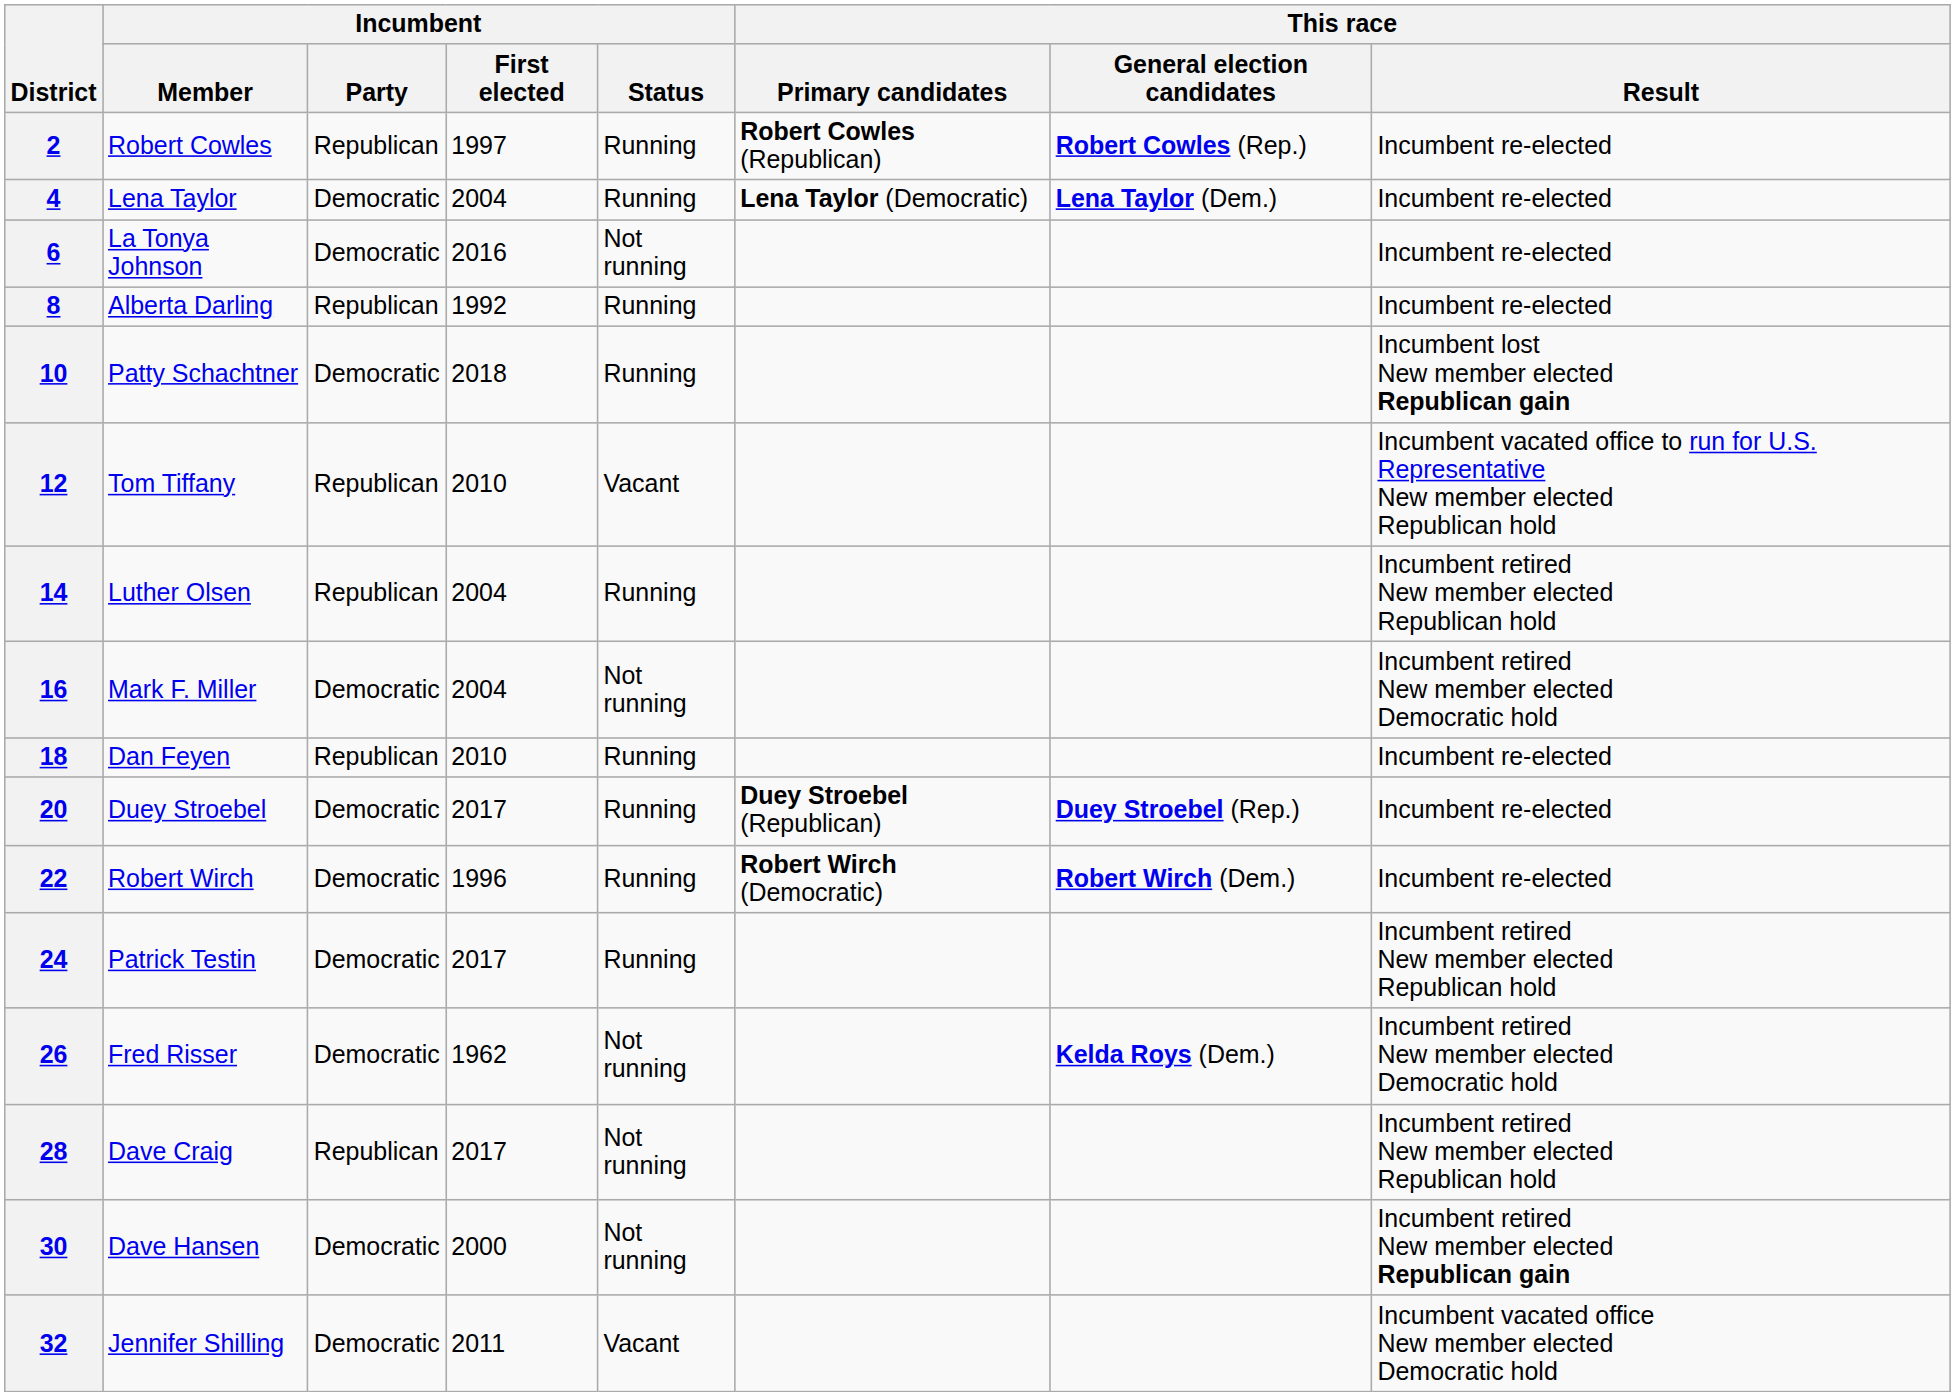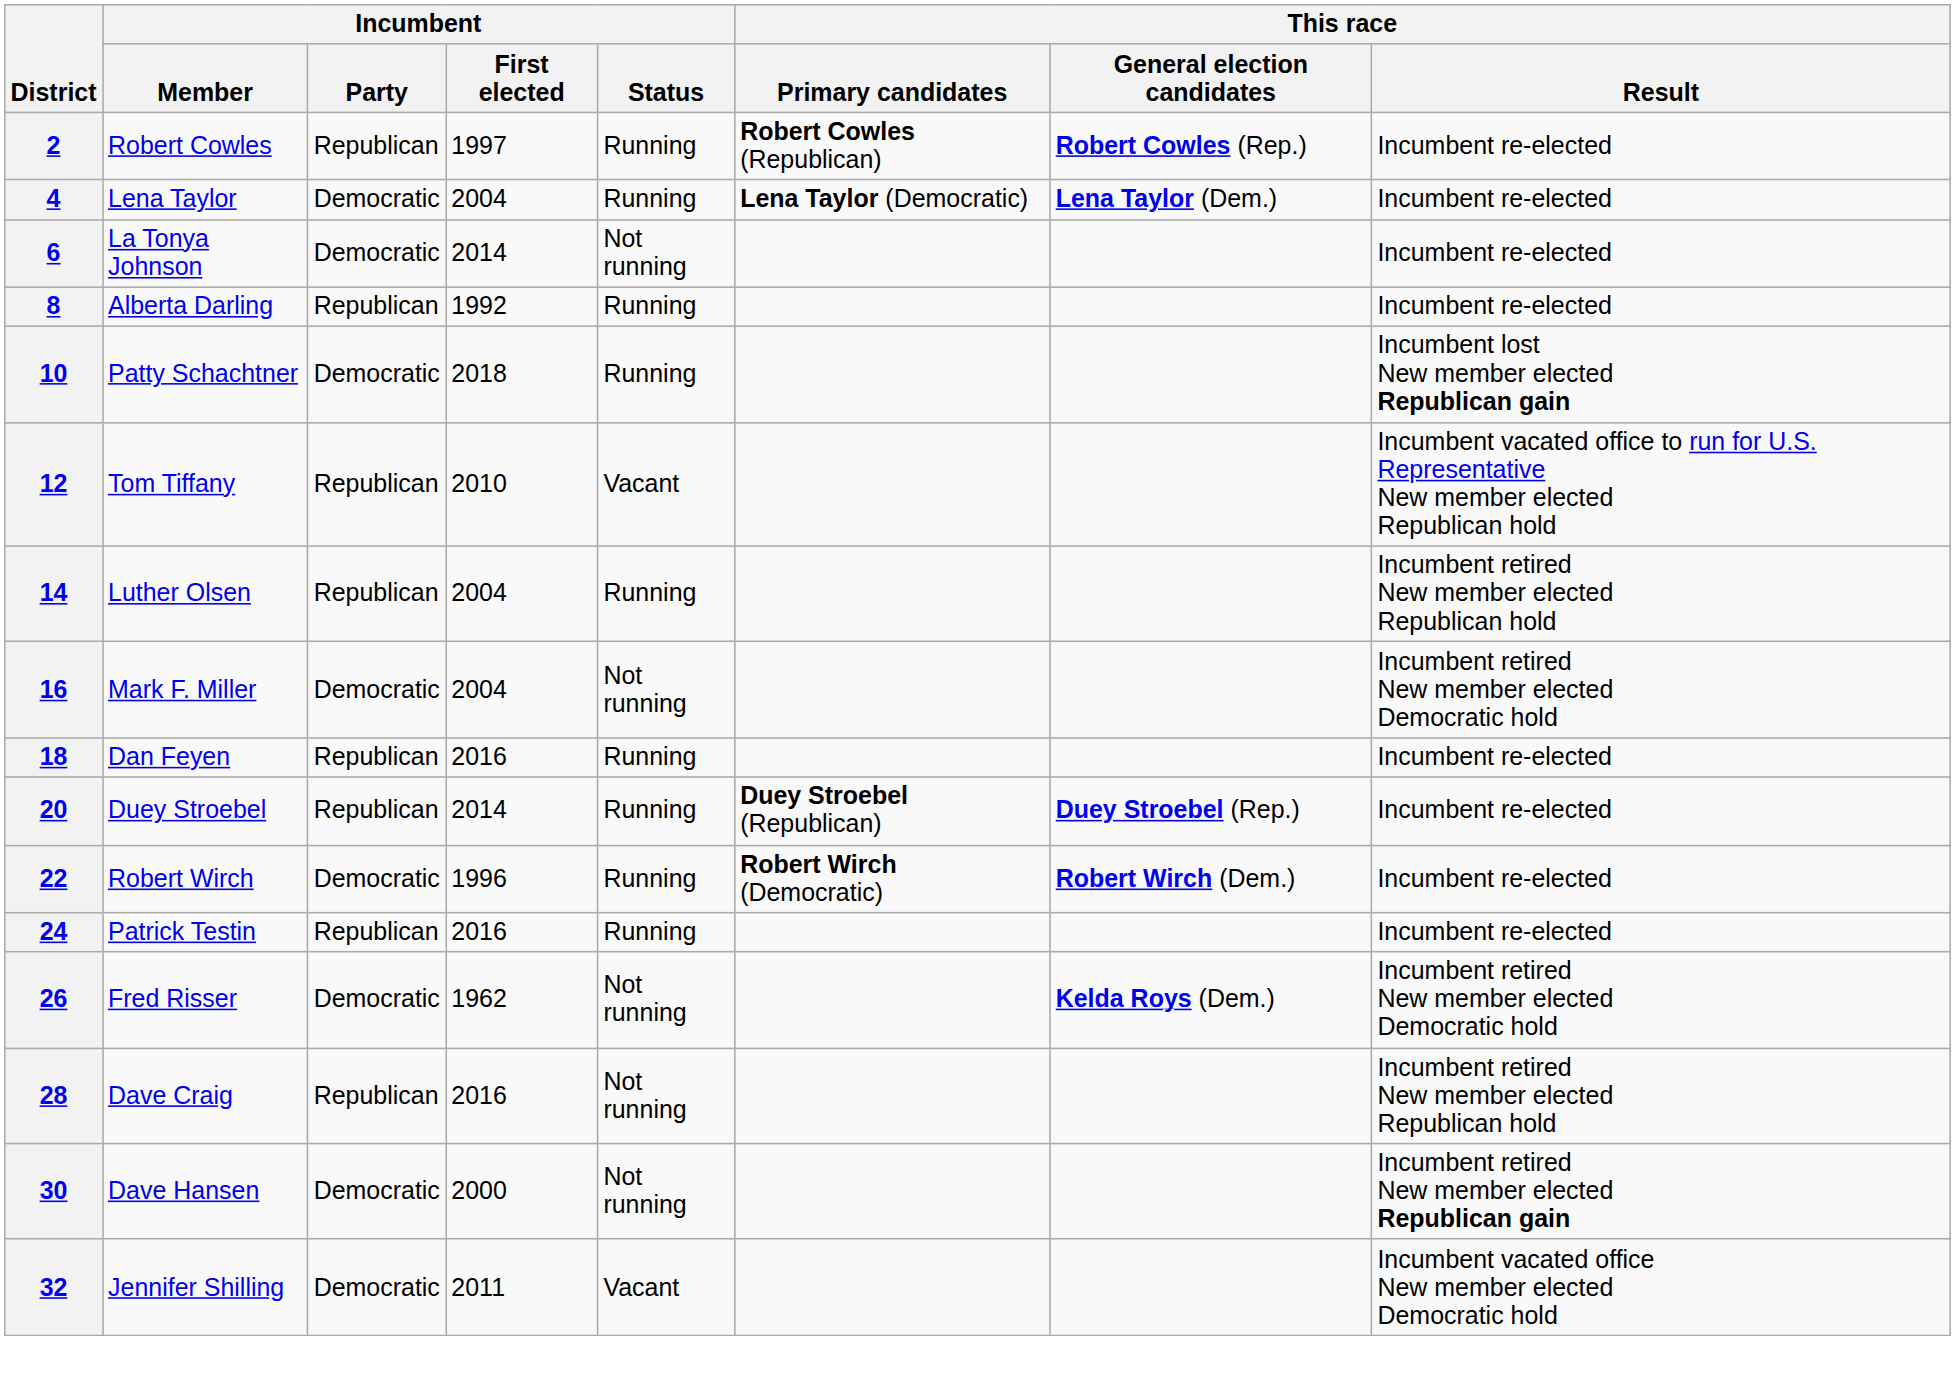6 | Incumbent / First elected: 2016 -> 2014
18 | Incumbent / First elected: 2010 -> 2016
20 | Incumbent / Party: Democratic -> Republican
20 | Incumbent / First elected: 2017 -> 2014
24 | Incumbent / Party: Democratic -> Republican
24 | Incumbent / First elected: 2017 -> 2016
24 | This race / Result: Incumbent retired New member elected Republican hold -> Incumbent re-elected
28 | Incumbent / First elected: 2017 -> 2016
